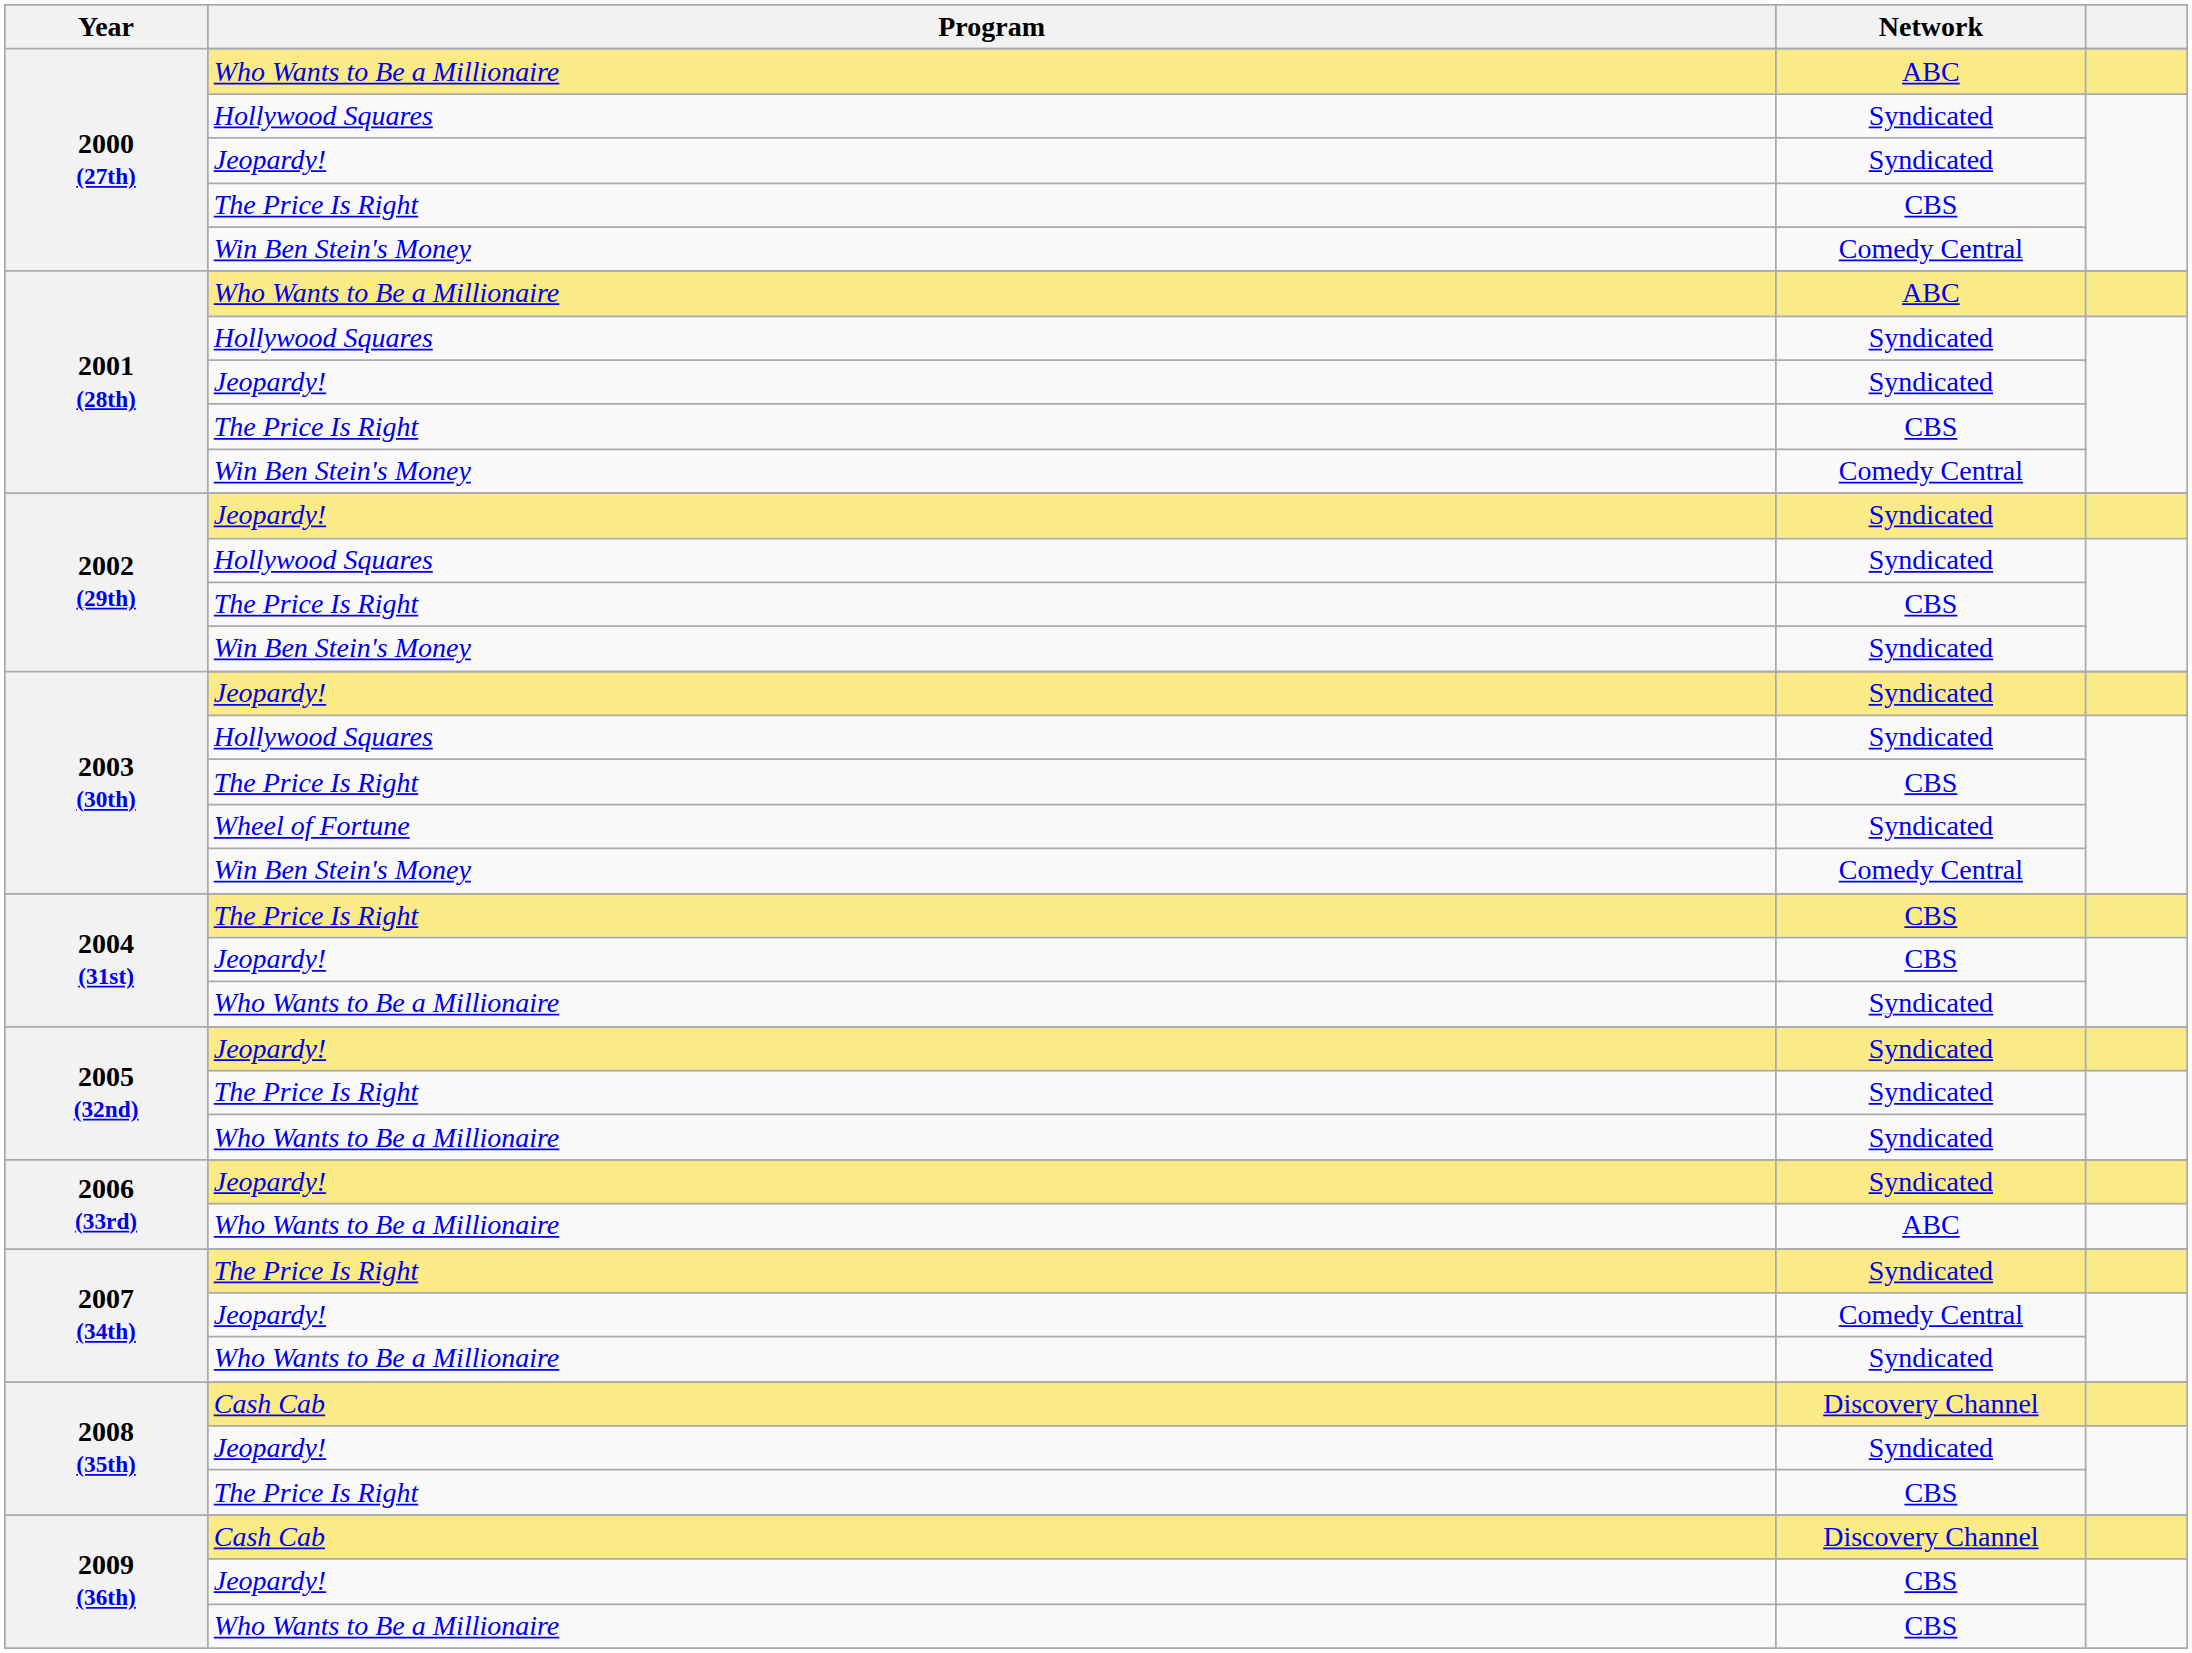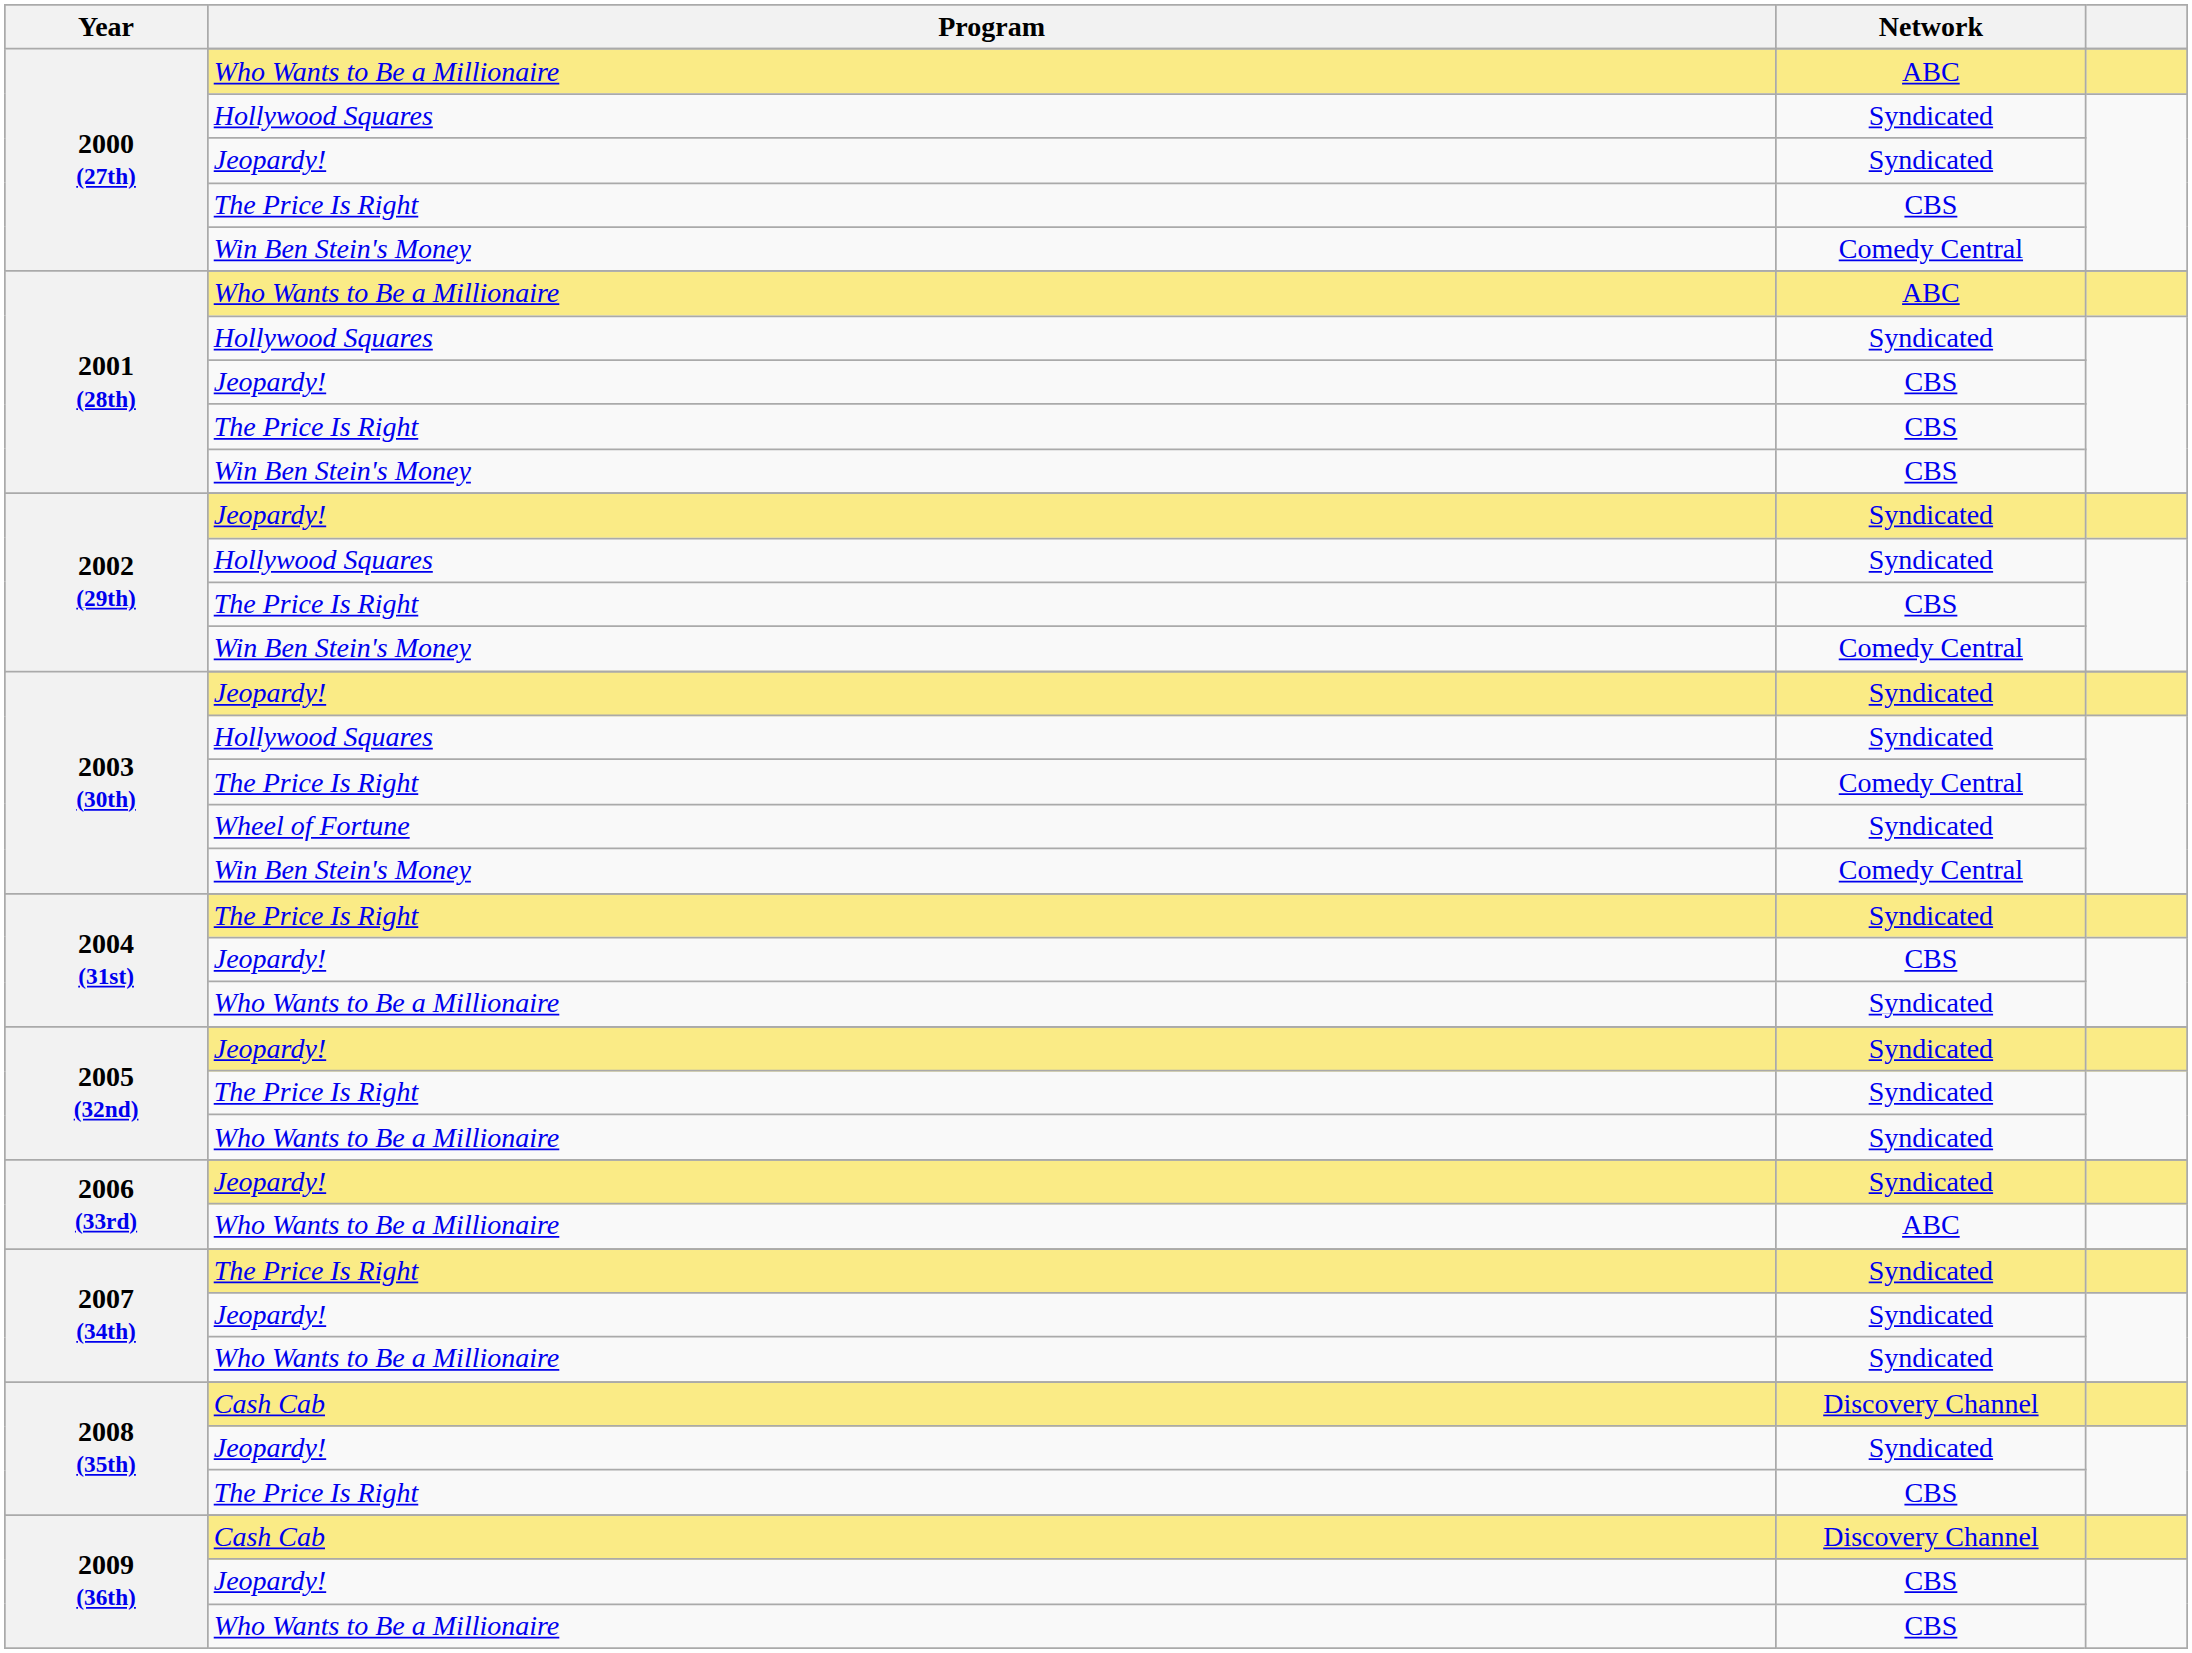2001 (28th) / Jeopardy! | Network: Syndicated -> CBS
2001 (28th) / Win Ben Stein's Money | Network: Comedy Central -> CBS
2002 (29th) / Win Ben Stein's Money | Network: Syndicated -> Comedy Central
2003 (30th) / The Price Is Right | Network: CBS -> Comedy Central
2004 (31st) / The Price Is Right | Network: CBS -> Syndicated
2007 (34th) / Jeopardy! | Network: Comedy Central -> Syndicated
